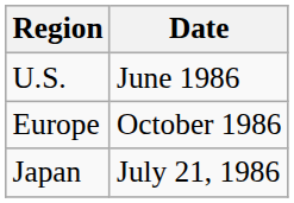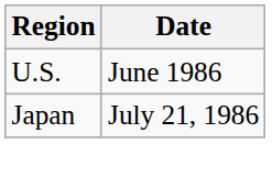- row: Europe | October 1986
